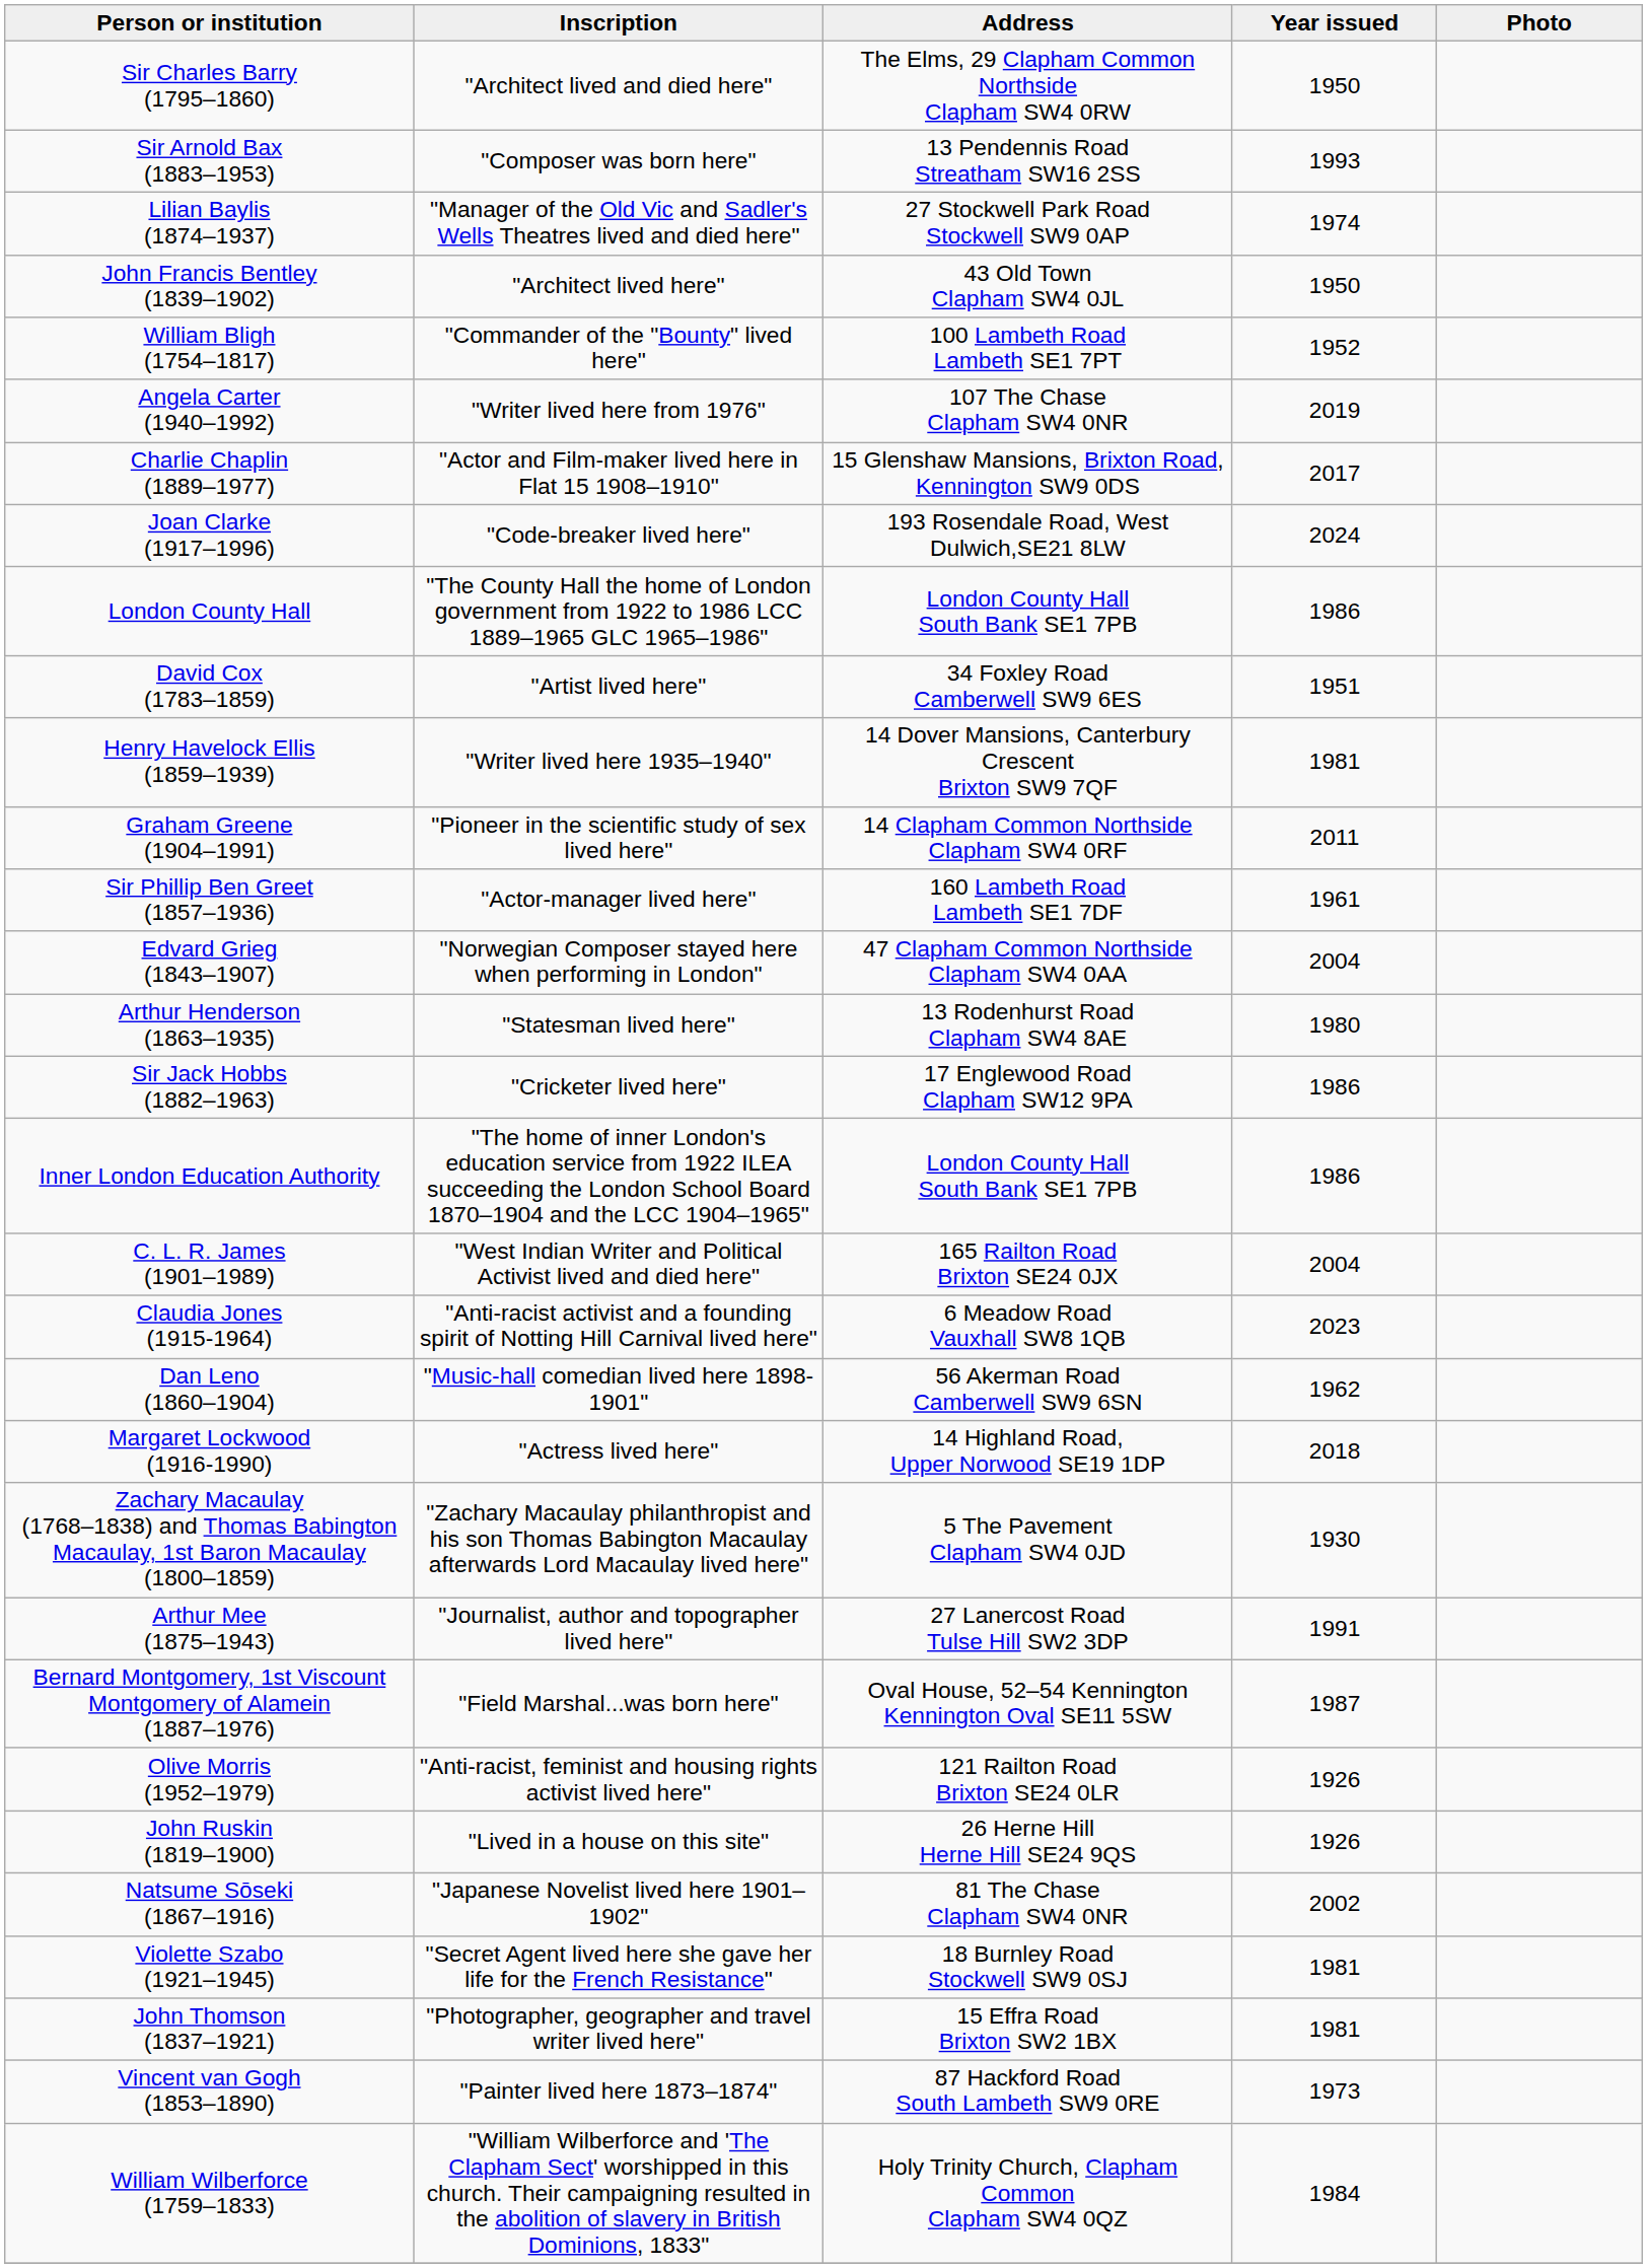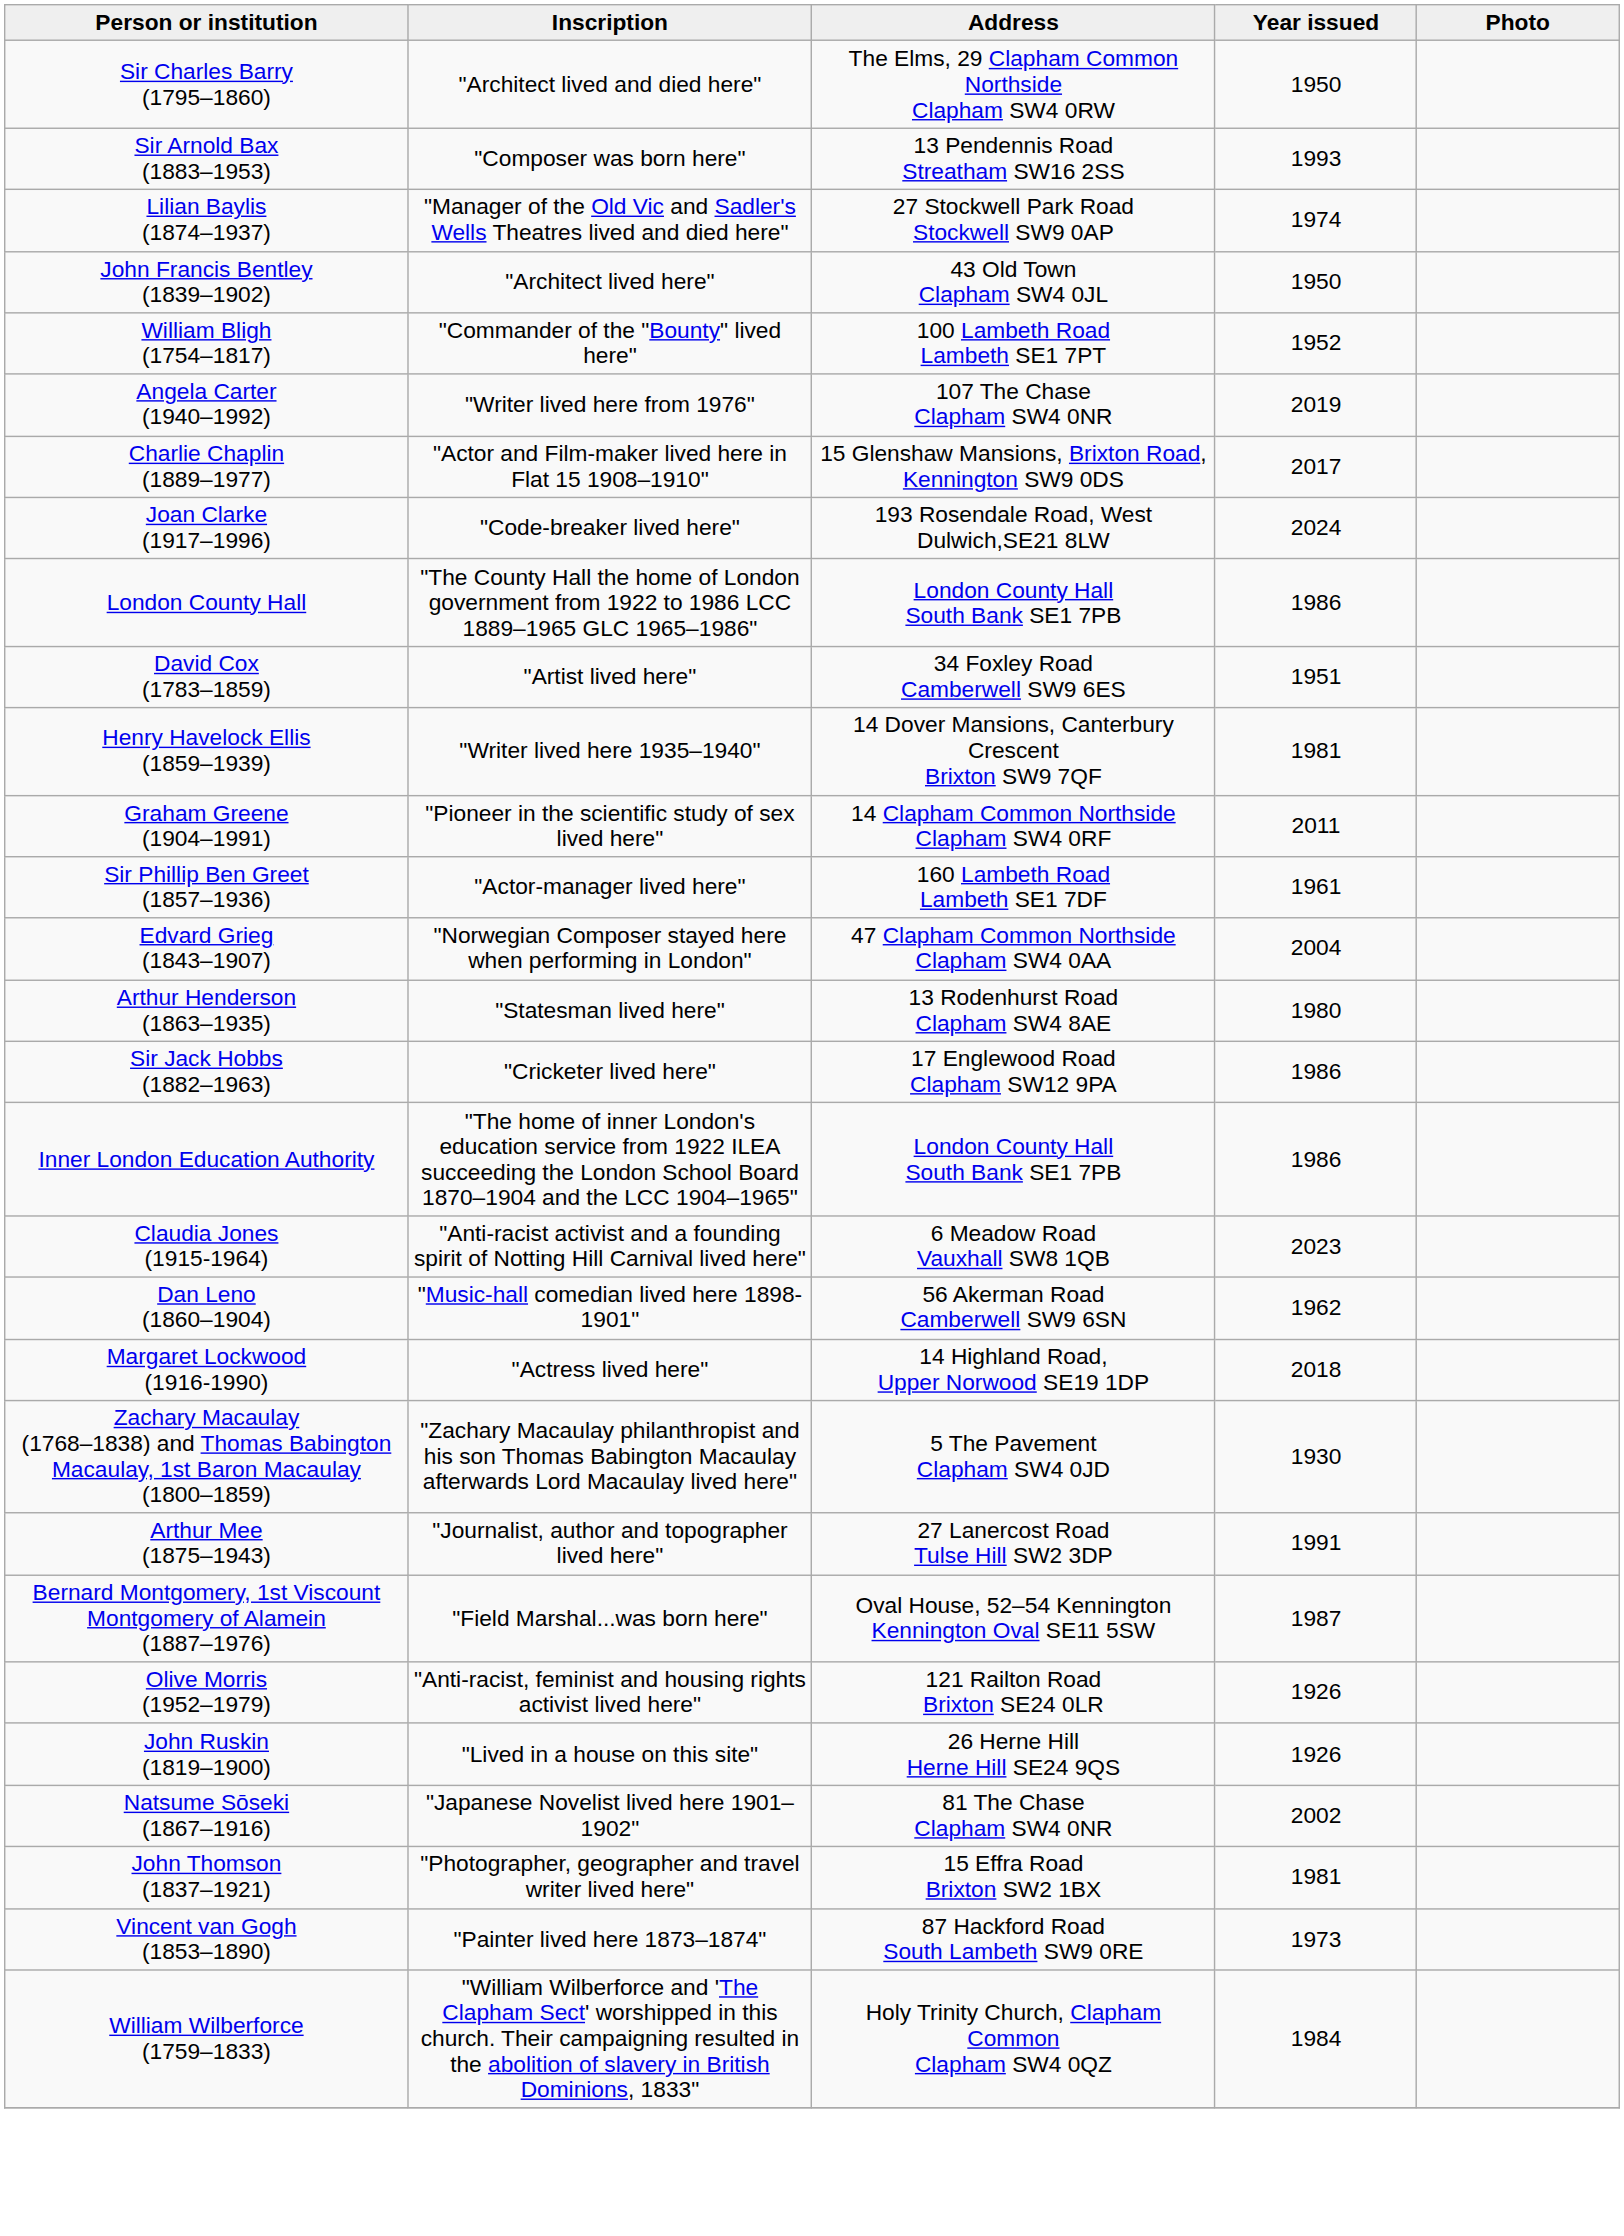- row: C. L. R. James (1901–1989) | "West Indian Writer and Political Activist lived and died here" | 165 Railton Road Brixton SE24 0JX | 2004
- row: Violette Szabo (1921–1945) | "Secret Agent lived here she gave her life for the French Resistance" | 18 Burnley Road Stockwell SW9 0SJ | 1981
